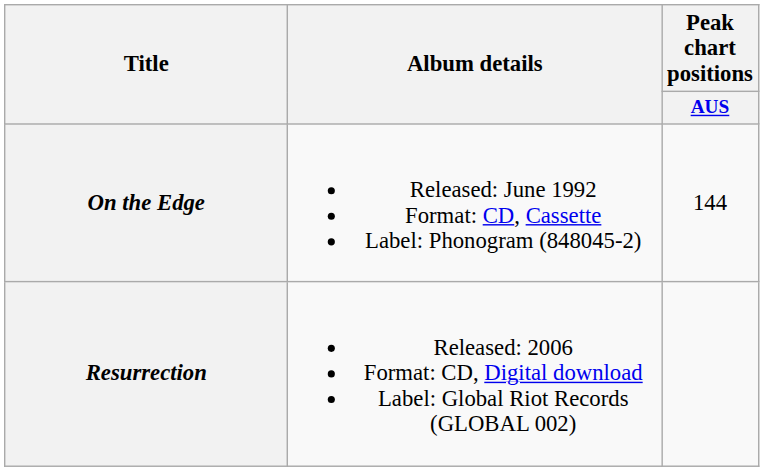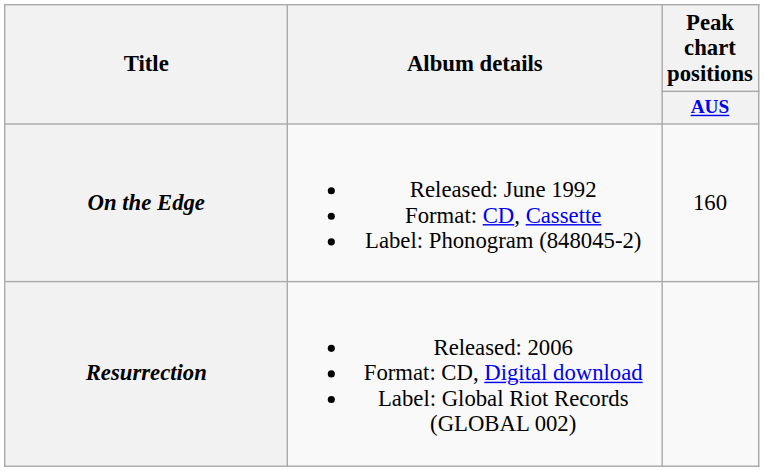On the Edge | Peak chart positions / AUS: 144 -> 160
